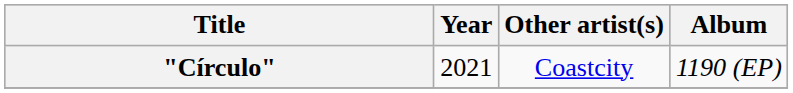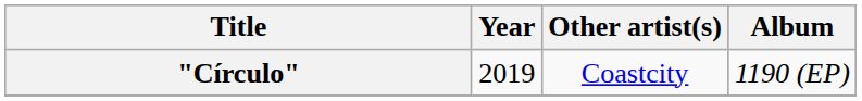"Círculo" | Year: 2021 -> 2019
